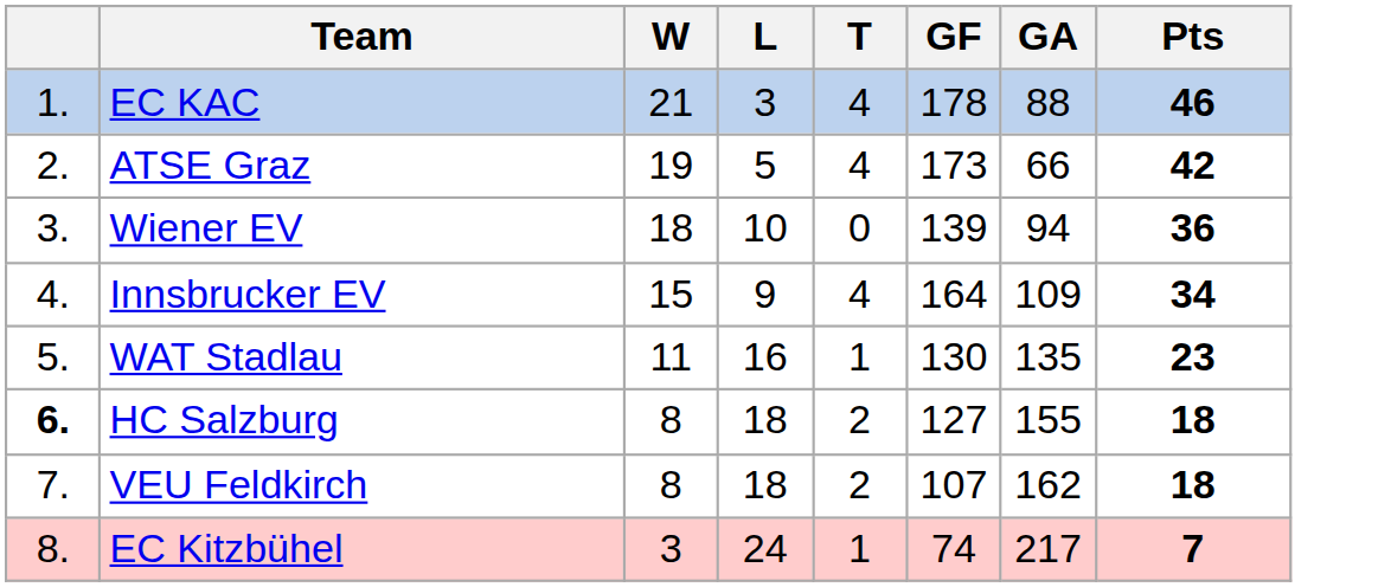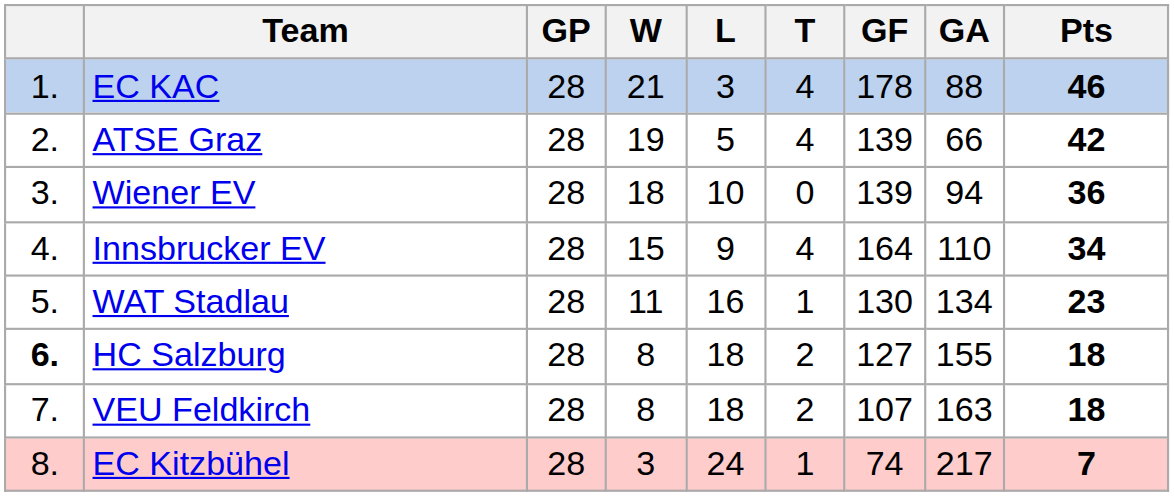+ column: GP | 28 | 28 | 28 | 28 | 28 | 28 | 28 | 28
ATSE Graz | GF: 173 -> 139
Innsbrucker EV | GA: 109 -> 110
WAT Stadlau | GA: 135 -> 134
VEU Feldkirch | GA: 162 -> 163
